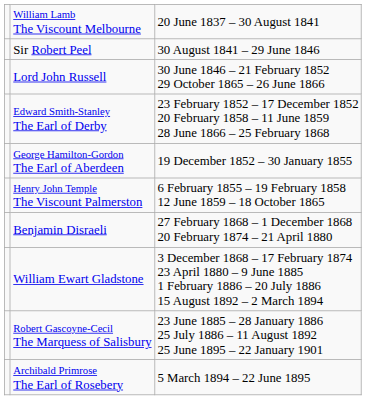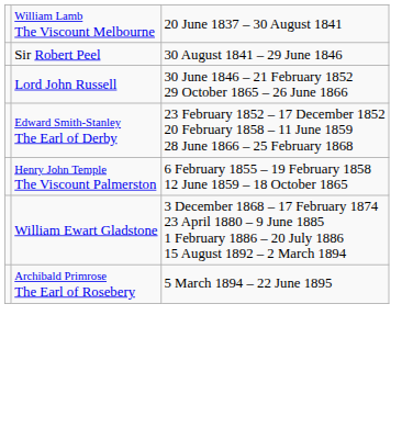- row: George Hamilton-Gordon The Earl of Aberdeen | 19 December 1852 – 30 January 1855
- row: Benjamin Disraeli | 27 February 1868 – 1 December 1868 20 February 1874 – 21 April 1880
- row: Robert Gascoyne-Cecil The Marquess of Salisbury | 23 June 1885 – 28 January 1886 25 July 1886 – 11 August 1892 25 June 1895 – 22 January 1901
